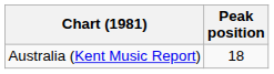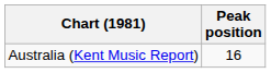Australia (Kent Music Report) | Peak position: 18 -> 16
